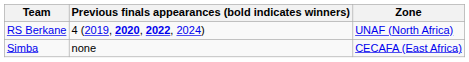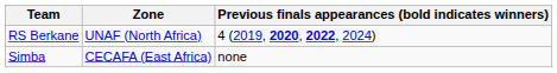columns swapped: Zone <-> Previous finals appearances (bold indicates winners)
